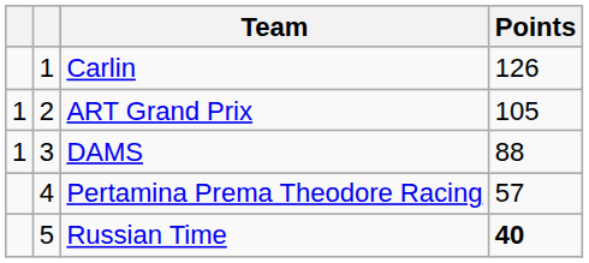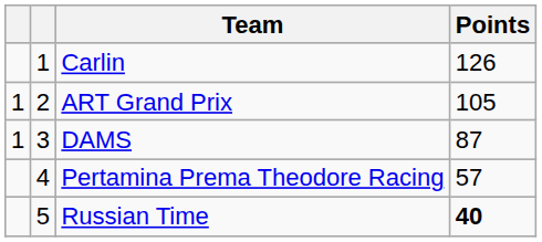DAMS | Points: 88 -> 87
